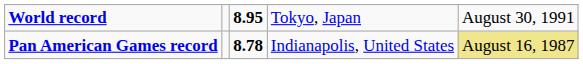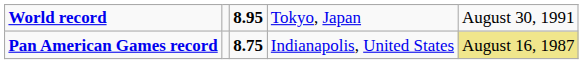Pan American Games record | column 3: 8.78 -> 8.75
